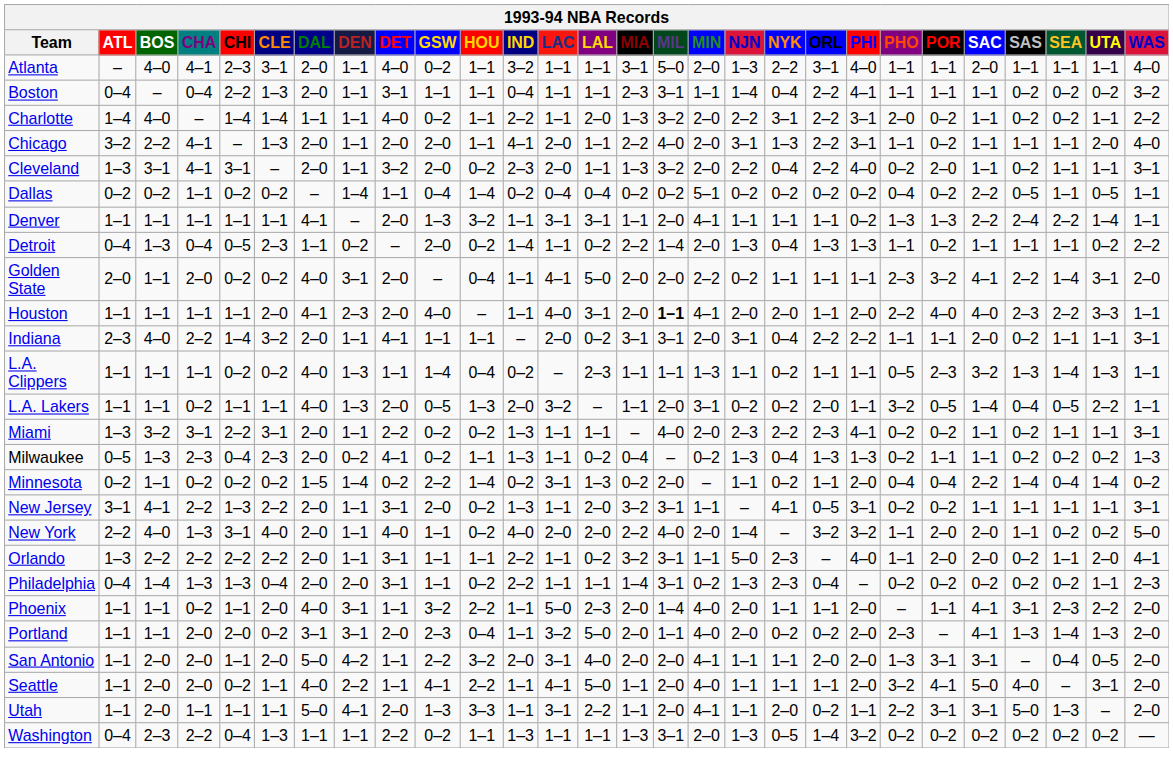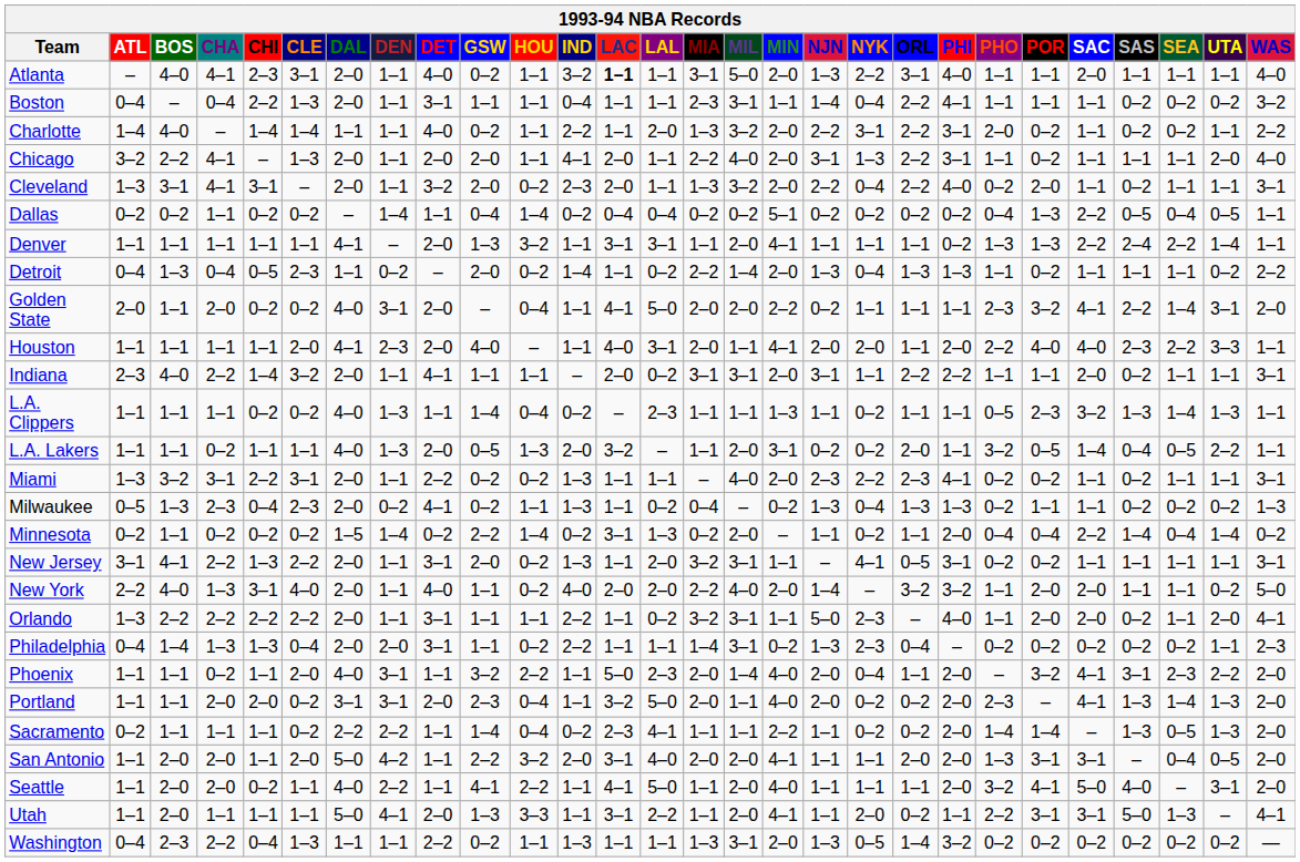Atlanta | LAC: normal -> bold
Dallas | POR: 0–2 -> 1–3
Dallas | SEA: 1–1 -> 0–4
Houston | MIL: bold -> normal
Indiana | NYK: 0–4 -> 1–1
New York | SEA: 0–2 -> 1–1
Phoenix | NYK: 1–1 -> 0–4
Phoenix | POR: 1–1 -> 3–2
+ row: Sacramento | 0–2 | 1–1 | 1–1 | 1–1 | 0–2 | 2–2 | 2–2 | 1–1 | 1–4 | 0–4 | 0–2 | 2–3 | 4–1 | 1–1 | 1–1 | 2–2 | 1–1 | 0–2 | 0–2 | 2–0 | 1–4 | 1–4 | – | 1–3 | 0–5 | 1–3 | 2–0
Utah | WAS: 2–0 -> 4–1
